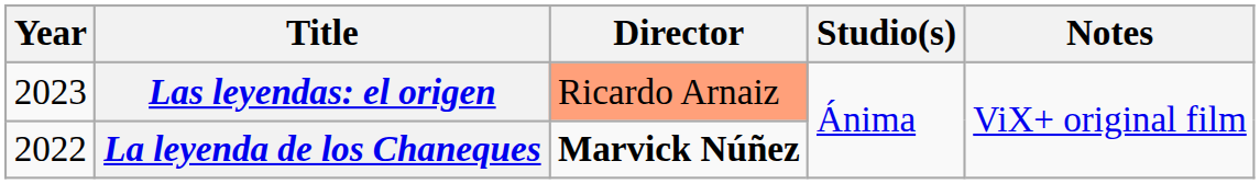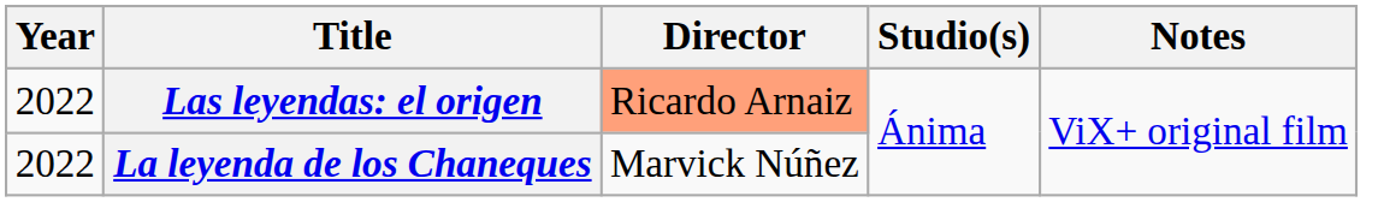Las leyendas: el origen | Year: 2023 -> 2022
La leyenda de los Chaneques | Director: bold -> normal
